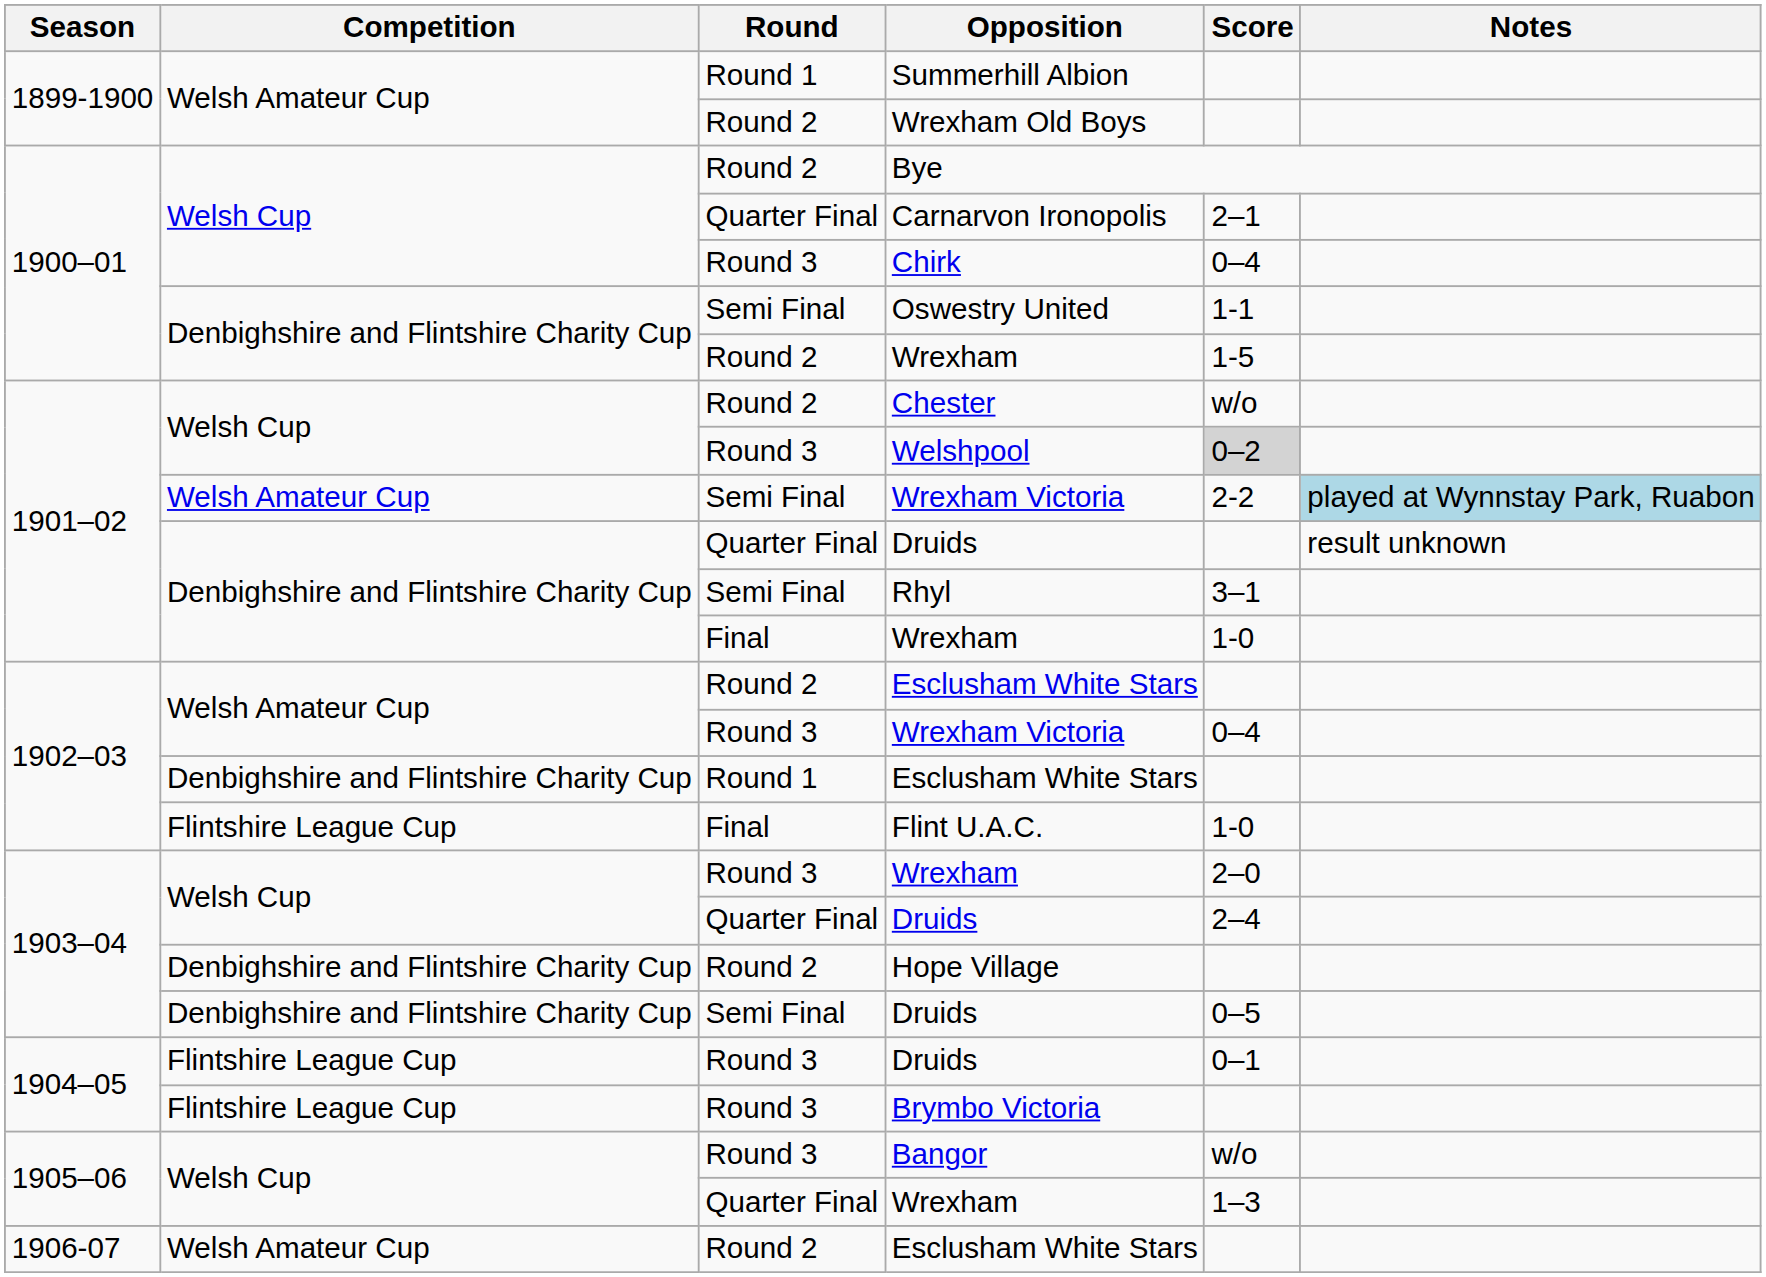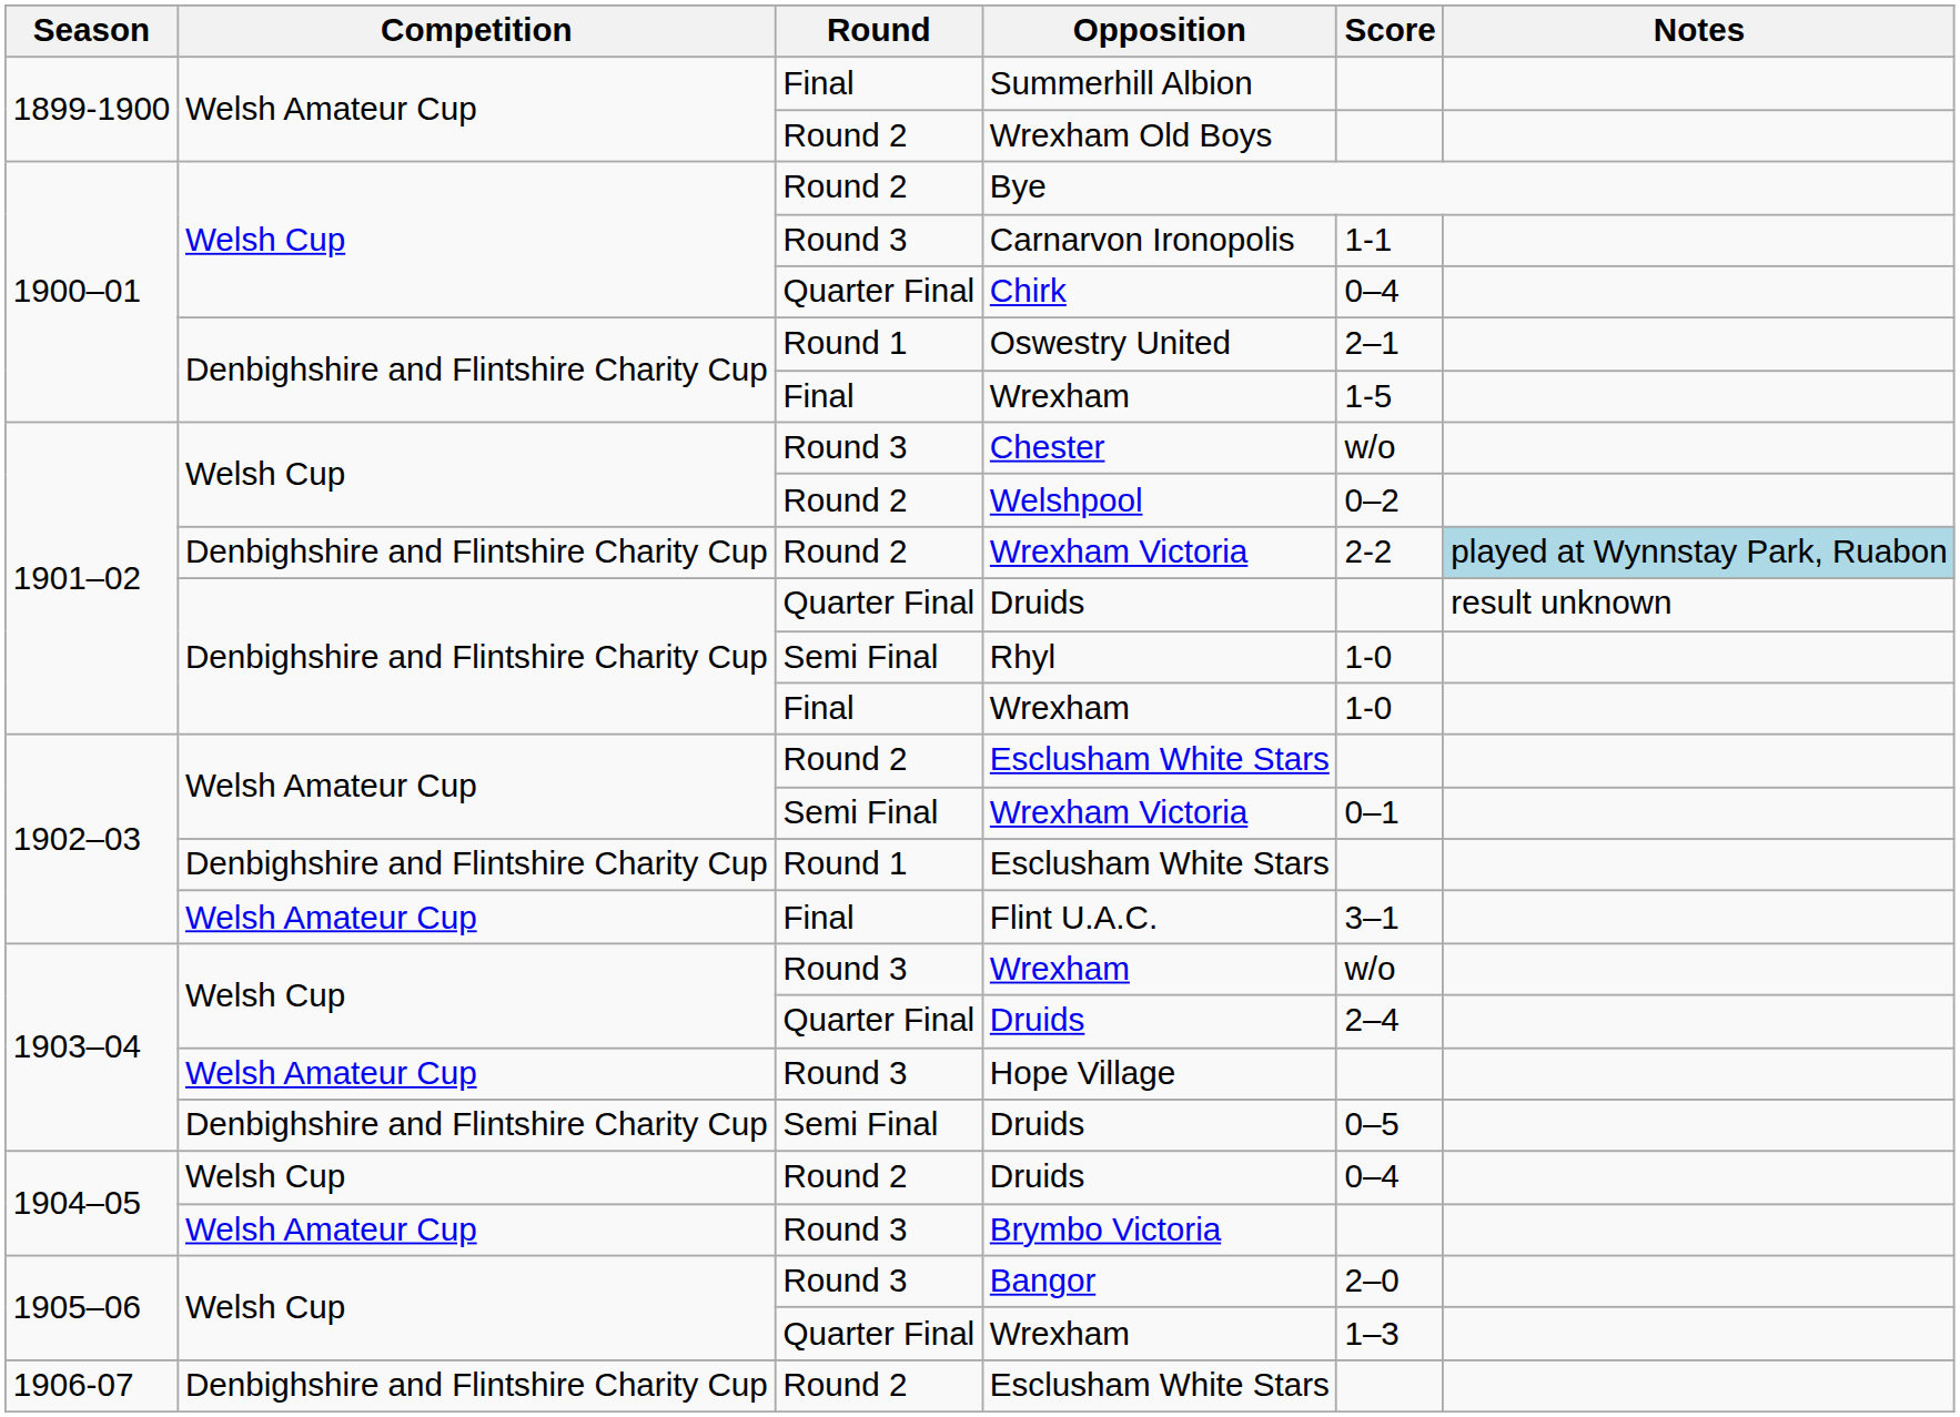Summerhill Albion | Round: Round 1 -> Final
Carnarvon Ironopolis | Round: Quarter Final -> Round 3
Carnarvon Ironopolis | Score: 2–1 -> 1-1
Chirk | Round: Round 3 -> Quarter Final
Oswestry United | Round: Semi Final -> Round 1
Oswestry United | Score: 1-1 -> 2–1
1900–01 / Wrexham | Round: Round 2 -> Final
Chester | Round: Round 2 -> Round 3
Welshpool | Round: Round 3 -> Round 2
Welshpool | Score: lightgrey background -> no background
1901–02 / Wrexham Victoria | Competition: Welsh Amateur Cup -> Denbighshire and Flintshire Charity Cup
1901–02 / Wrexham Victoria | Round: Semi Final -> Round 2
Rhyl | Score: 3–1 -> 1-0
1902–03 / Wrexham Victoria | Round: Round 3 -> Semi Final
1902–03 / Wrexham Victoria | Score: 0–4 -> 0–1
Flint U.A.C. | Competition: Flintshire League Cup -> Welsh Amateur Cup
Flint U.A.C. | Score: 1-0 -> 3–1
1903–04 / Wrexham | Score: 2–0 -> w/o
Hope Village | Competition: Denbighshire and Flintshire Charity Cup -> Welsh Amateur Cup
Hope Village | Round: Round 2 -> Round 3
1904–05 / Druids | Competition: Flintshire League Cup -> Welsh Cup
1904–05 / Druids | Round: Round 3 -> Round 2
1904–05 / Druids | Score: 0–1 -> 0–4
Brymbo Victoria | Competition: Flintshire League Cup -> Welsh Amateur Cup
Bangor | Score: w/o -> 2–0
1906-07 / Esclusham White Stars | Competition: Welsh Amateur Cup -> Denbighshire and Flintshire Charity Cup
